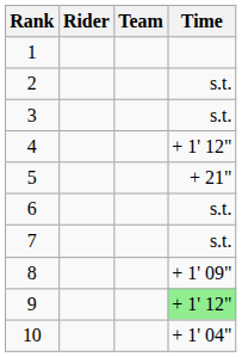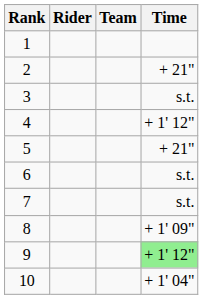2 | Time: s.t. -> + 21"
